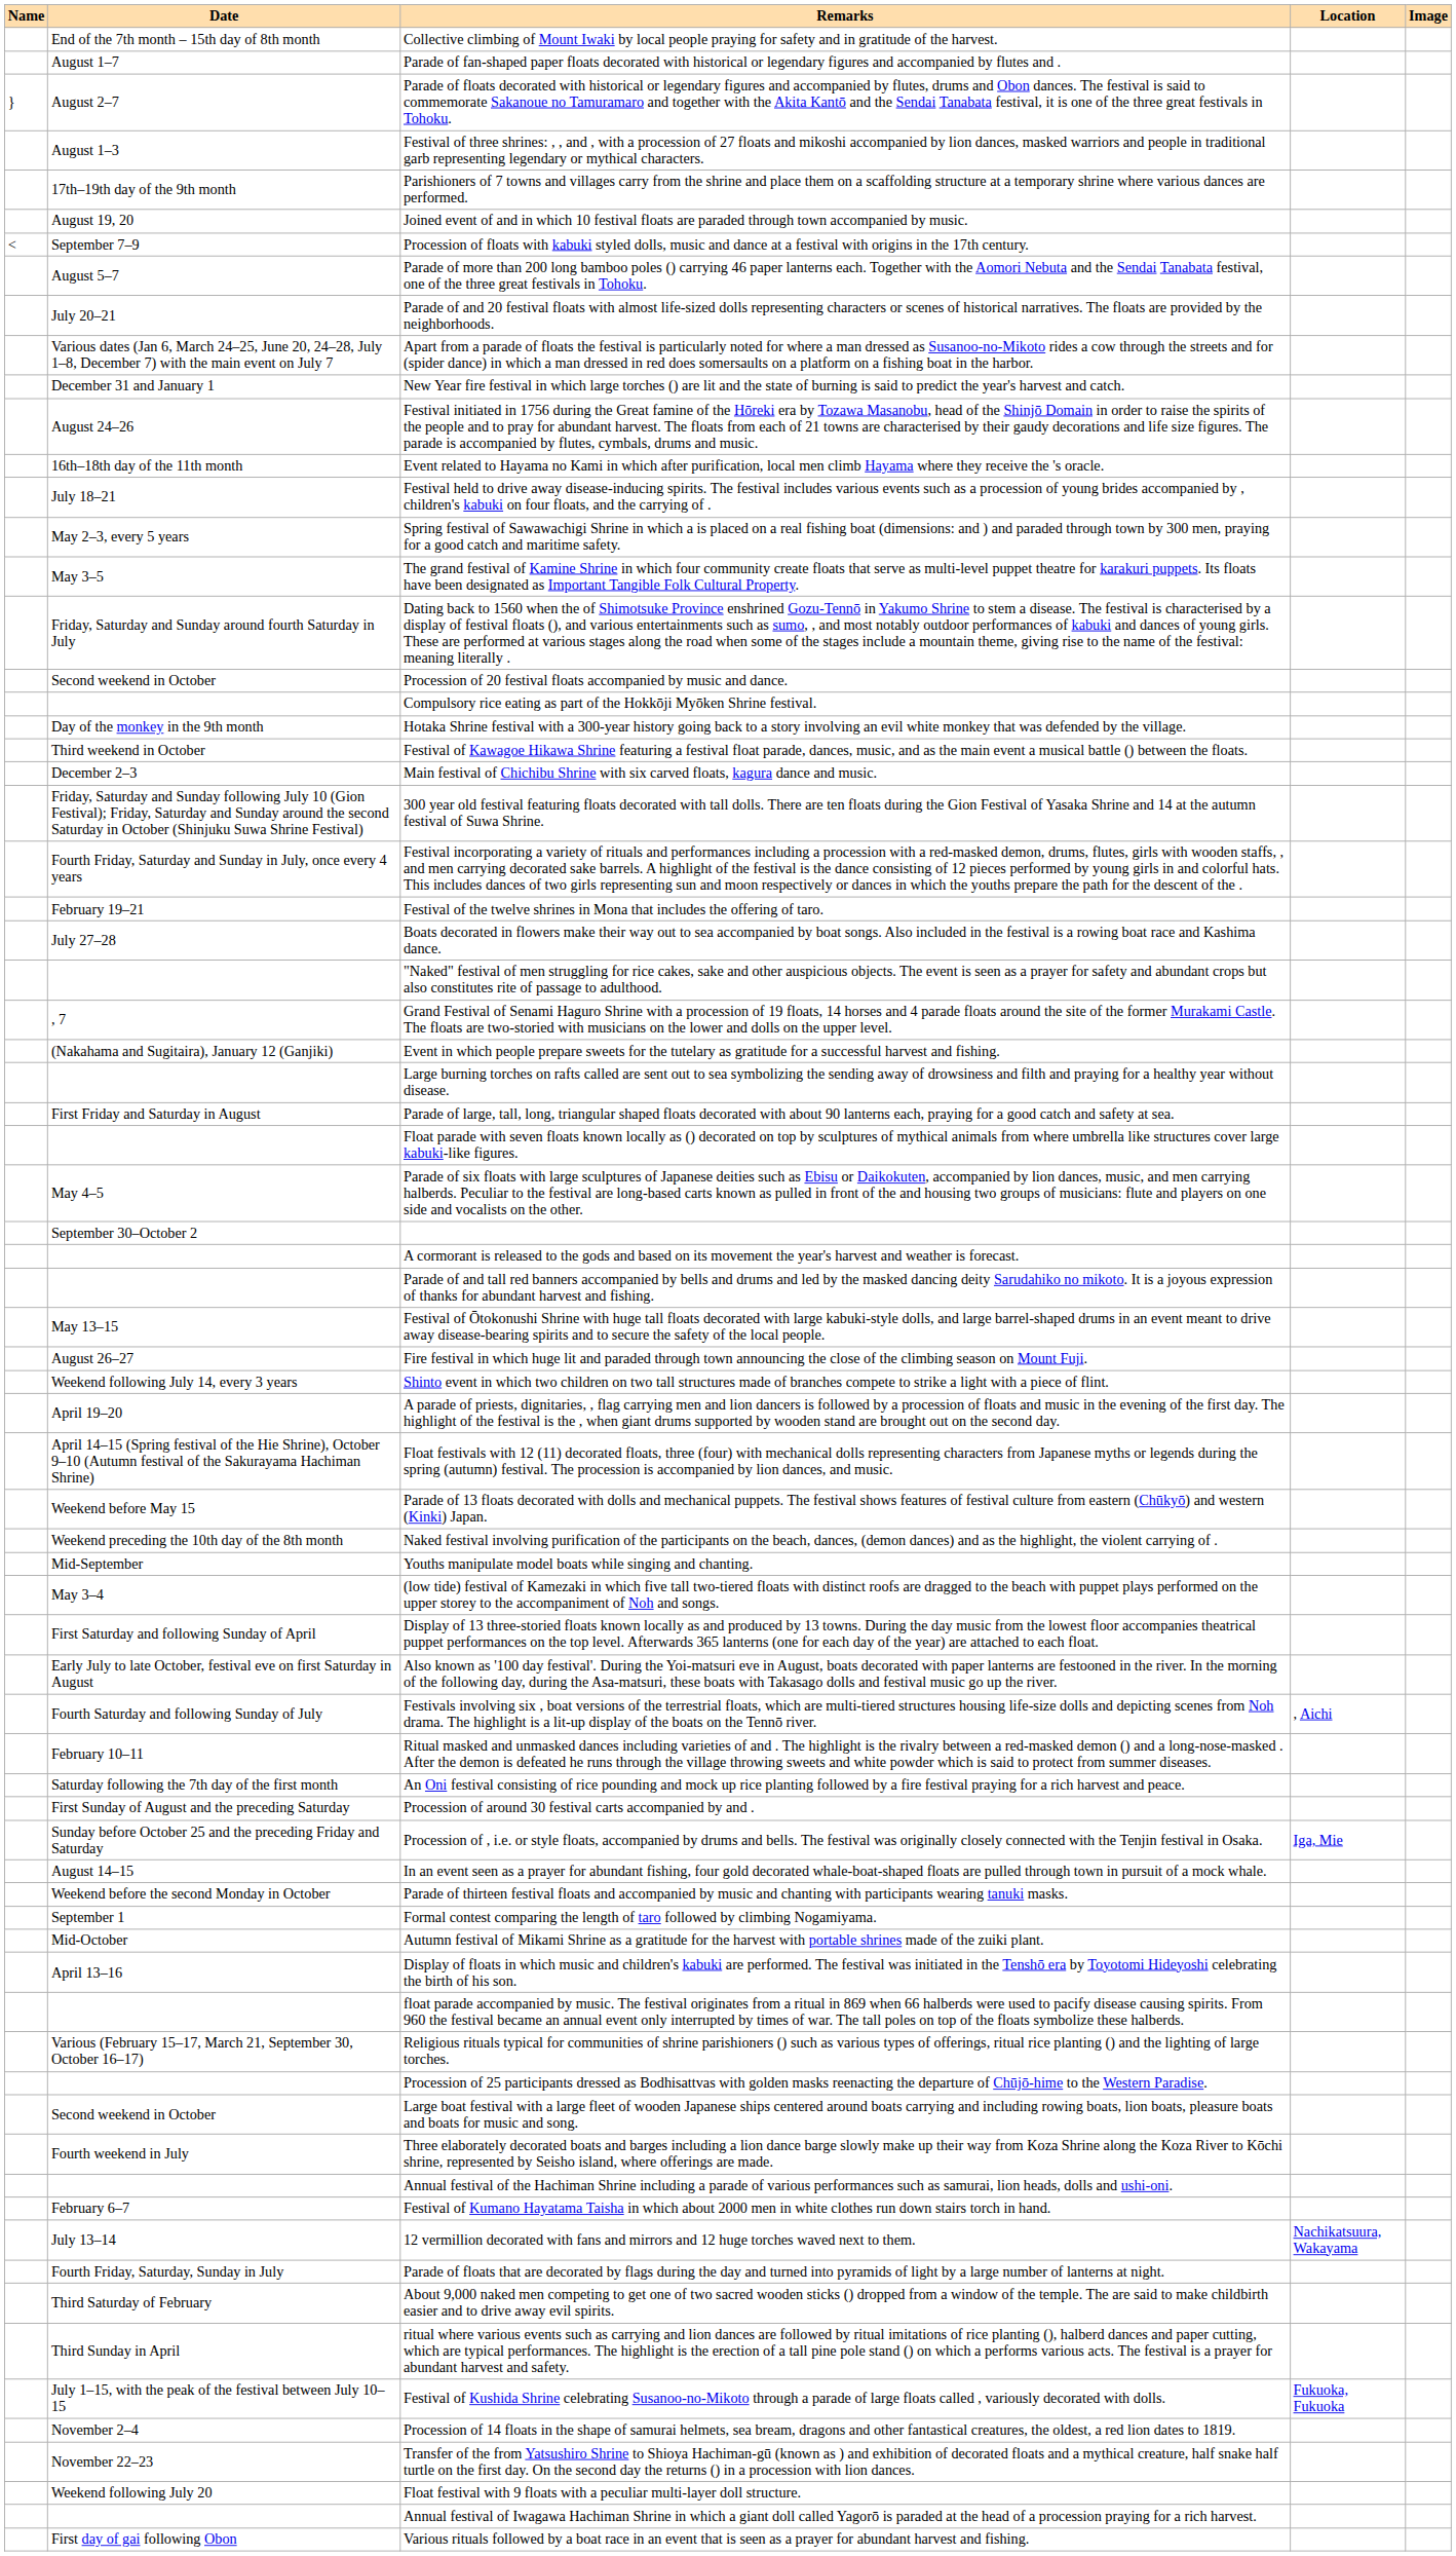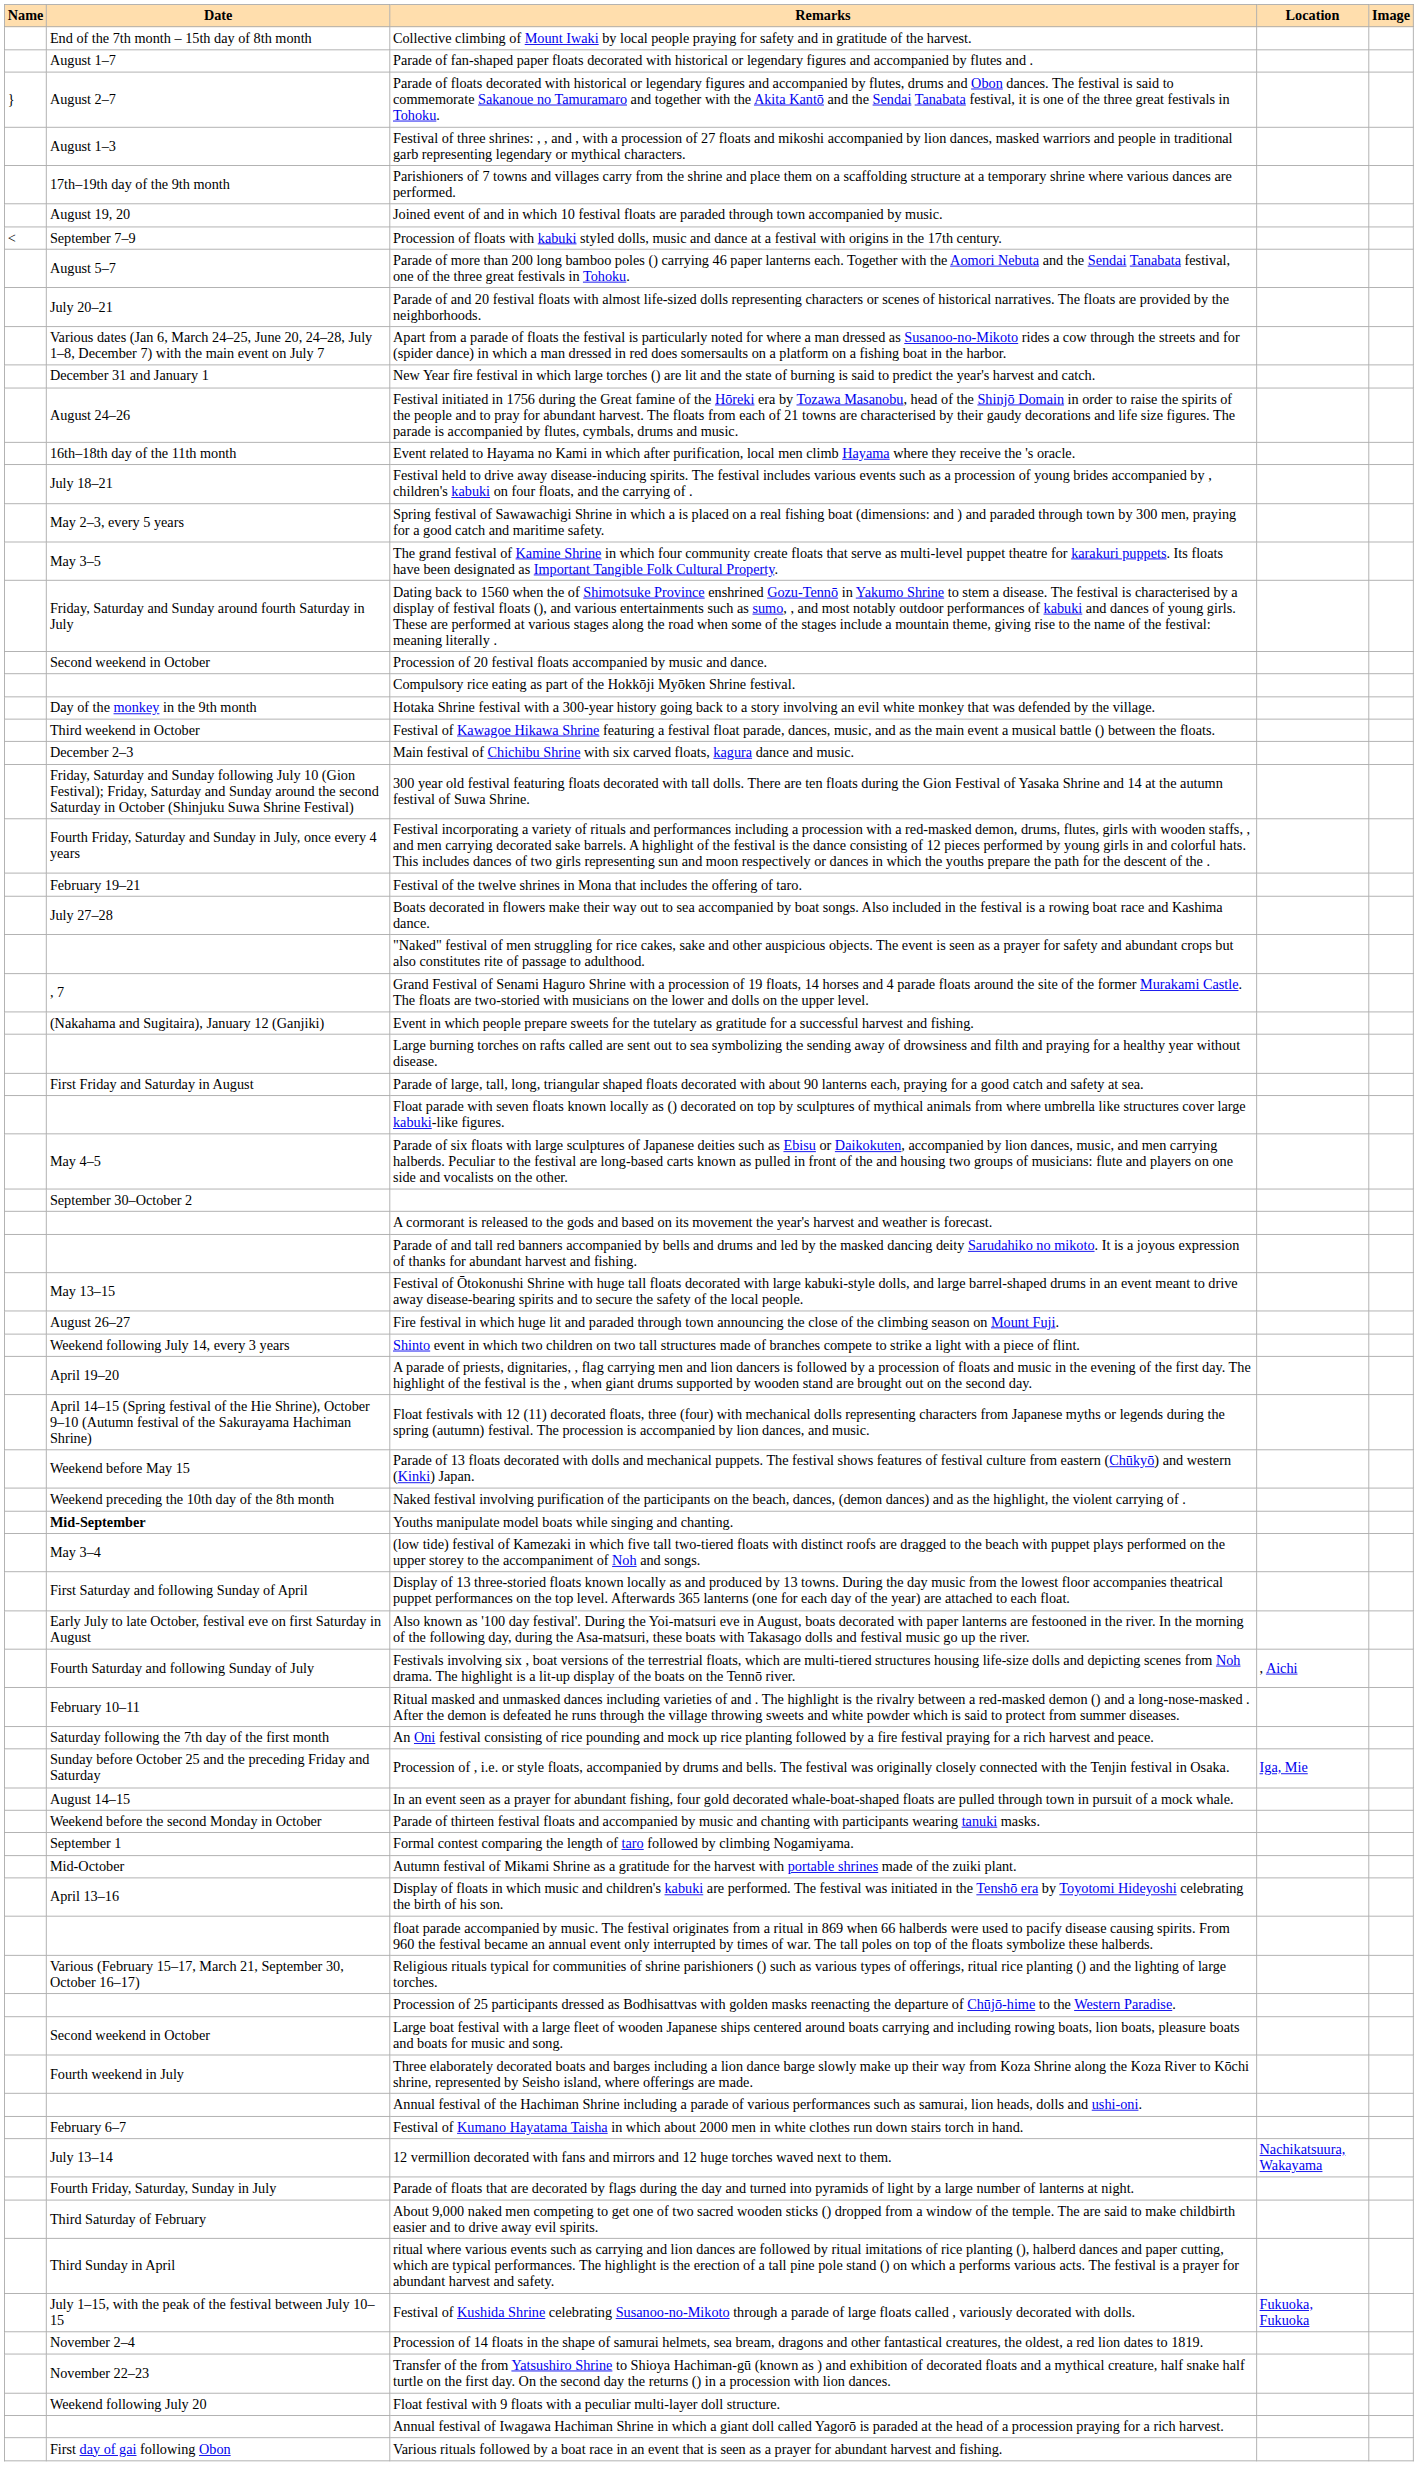Youths manipulate model boats while singing and chanting. | Date: normal -> bold
- row: First Sunday of August and the preceding Saturday | Procession of around 30 festival carts accompanied by and .
